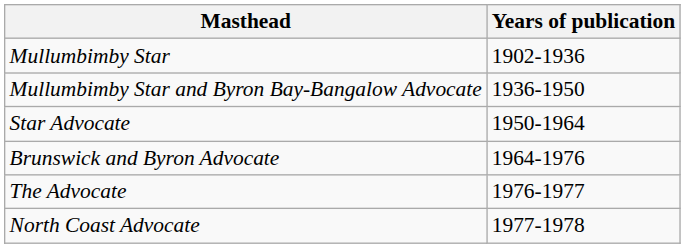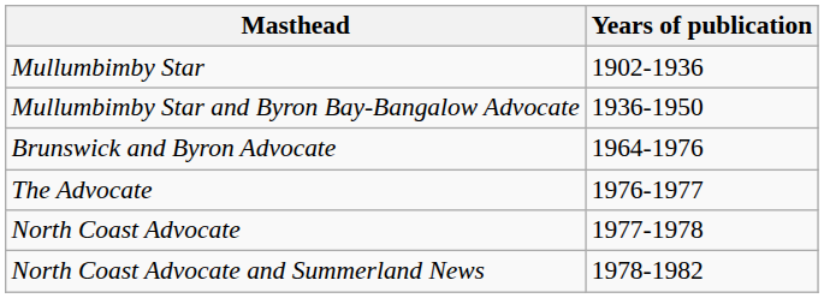- row: Star Advocate | 1950-1964
+ row: North Coast Advocate and Summerland News | 1978-1982
